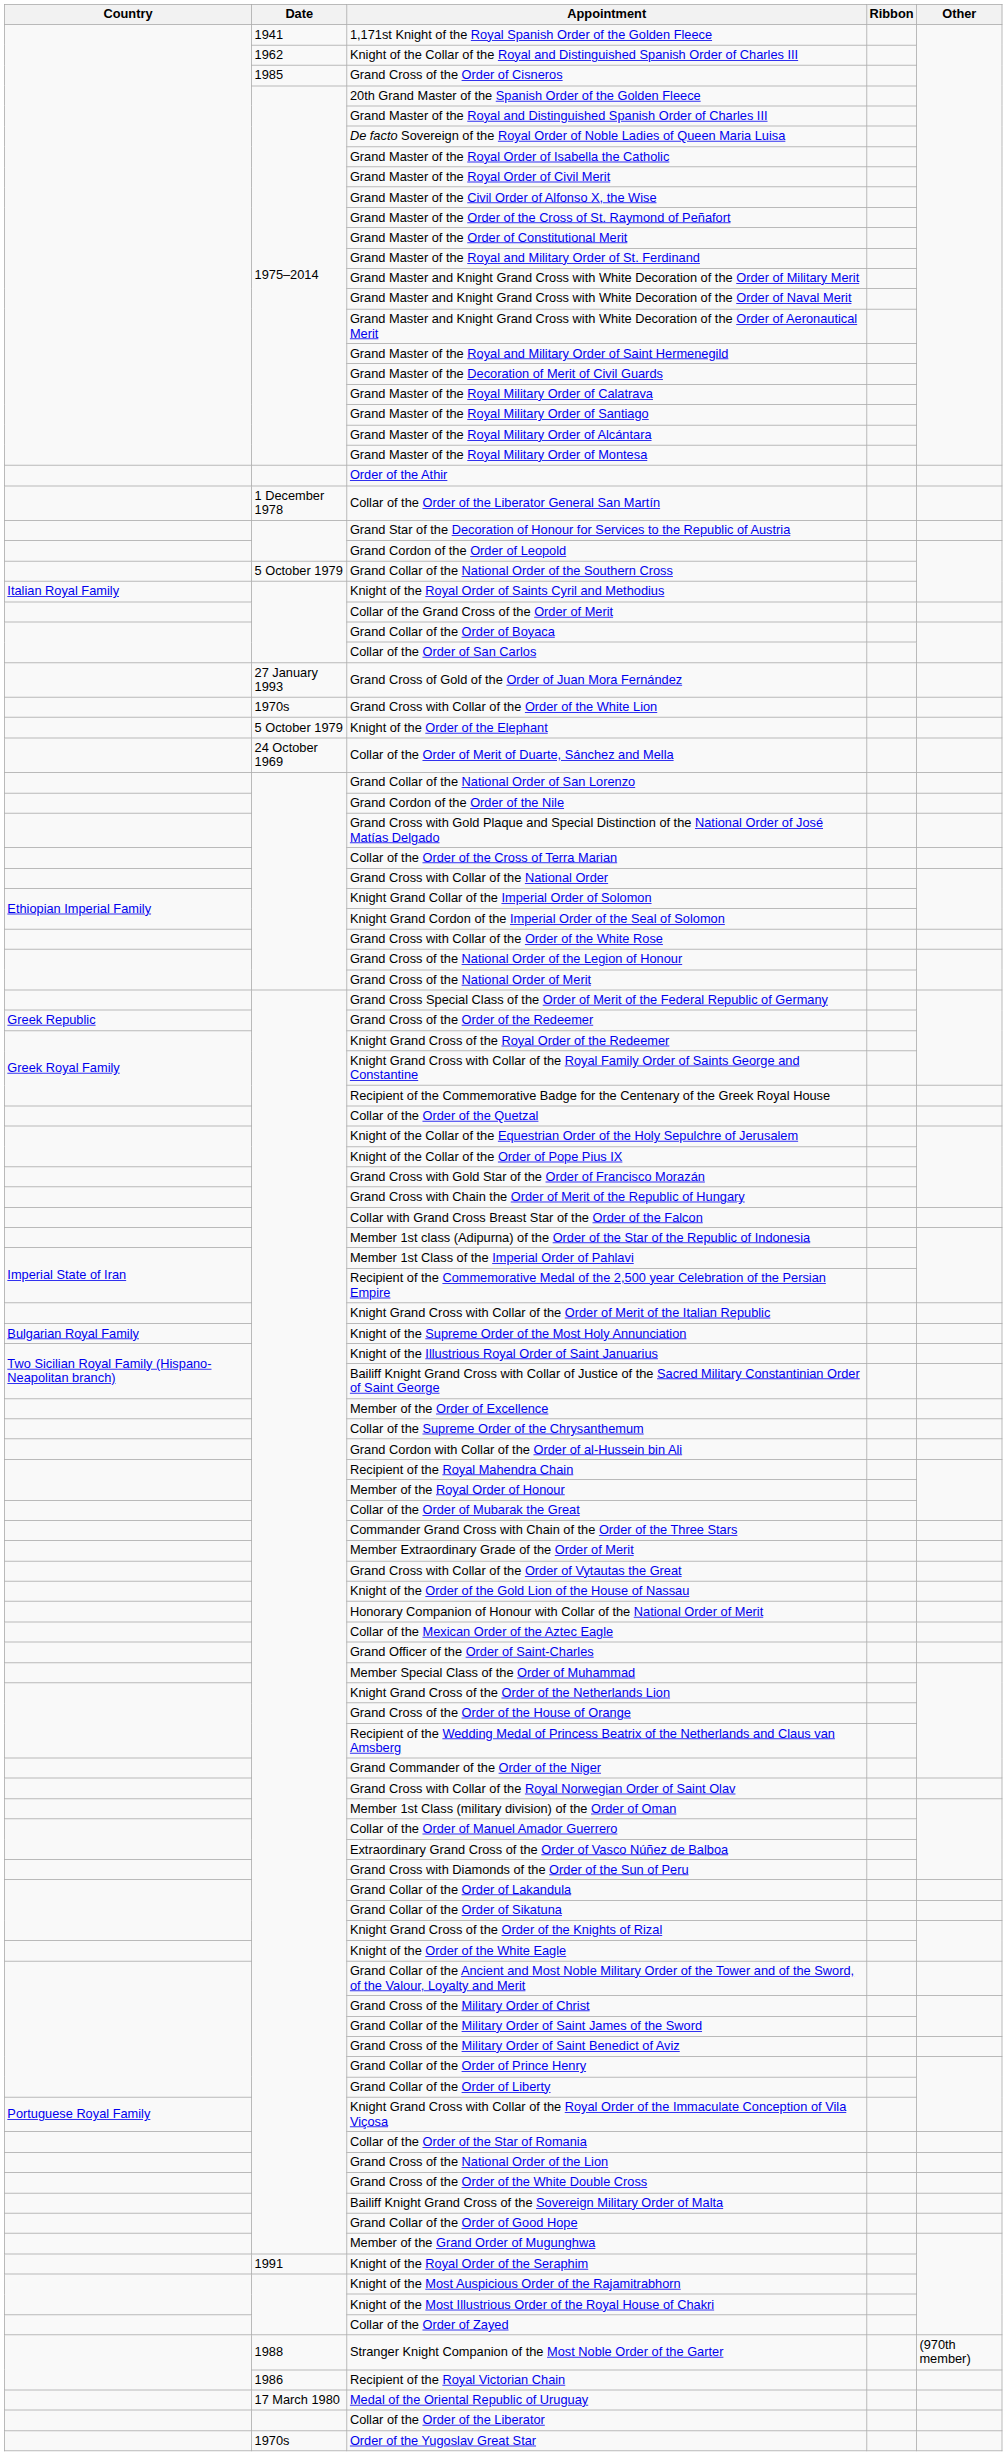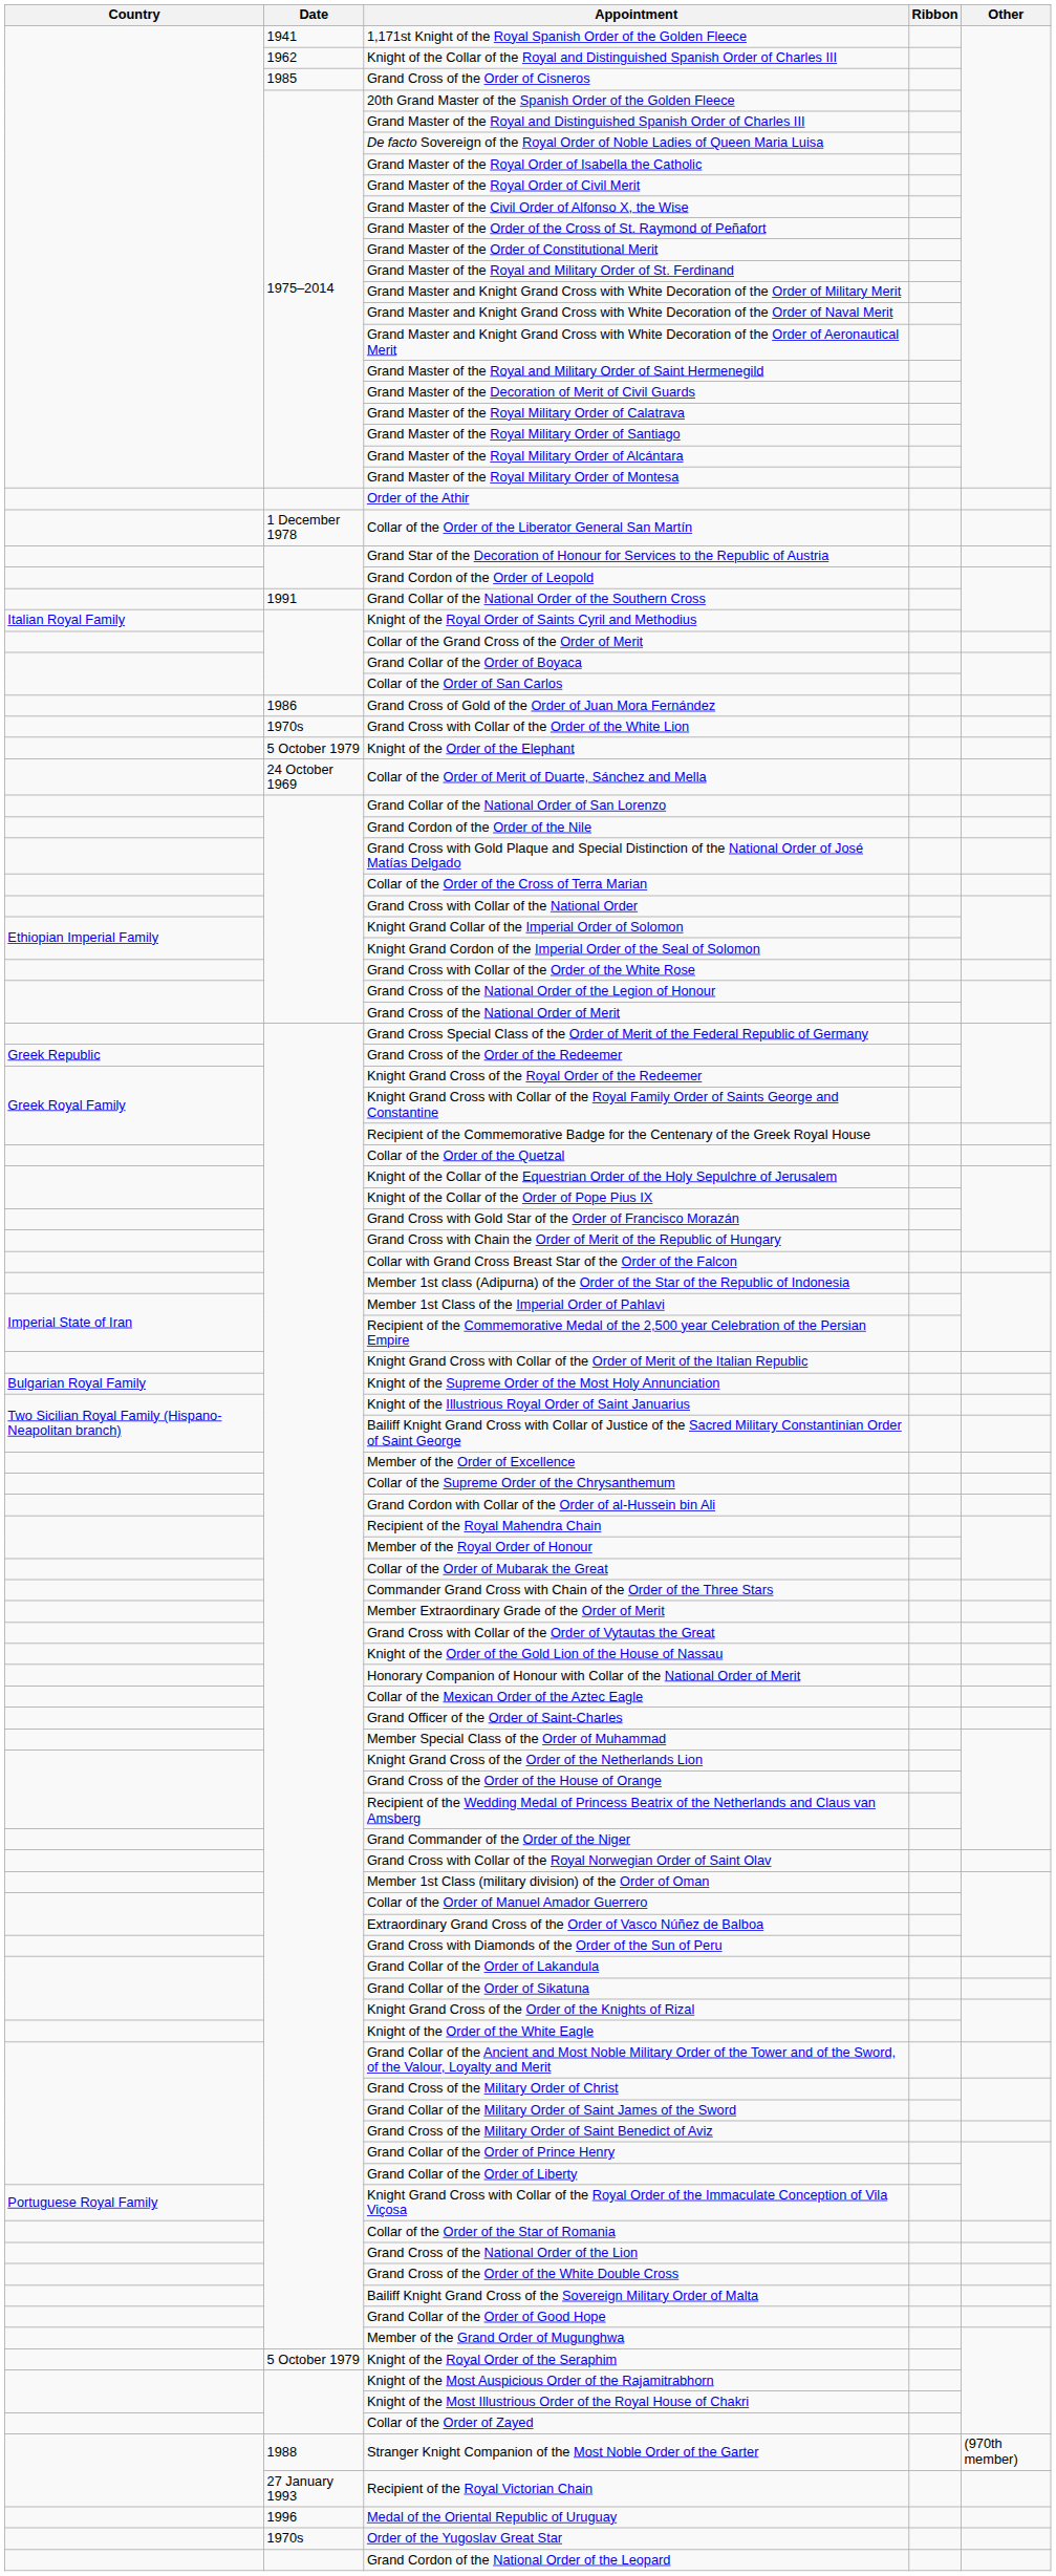Grand Collar of the National Order of the Southern Cross | Date: 5 October 1979 -> 1991
Grand Cross of Gold of the Order of Juan Mora Fernández | Date: 27 January 1993 -> 1986
Knight of the Royal Order of the Seraphim | Date: 1991 -> 5 October 1979
Recipient of the Royal Victorian Chain | Date: 1986 -> 27 January 1993
Medal of the Oriental Republic of Uruguay | Date: 17 March 1980 -> 1996
- row: Collar of the Order of the Liberator
+ row: Grand Cordon of the National Order of the Leopard
